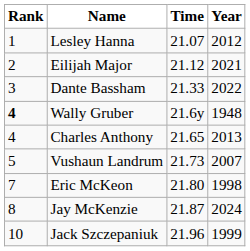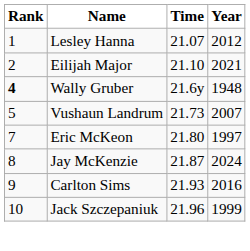Eilijah Major | Time: 21.12 -> 21.10
- row: 3 | Dante Bassham | 21.33 | 2022
- row: 4 | Charles Anthony | 21.65 | 2013
Eric McKeon | Year: 1998 -> 1997
+ row: 9 | Carlton Sims | 21.93 | 2016
